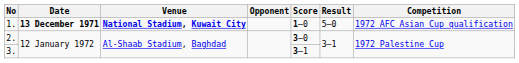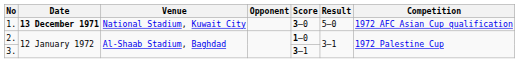1. | Venue: bold -> normal
1. | Score: 1–0 -> 3–0
2. | Score: 3–0 -> 1–0
